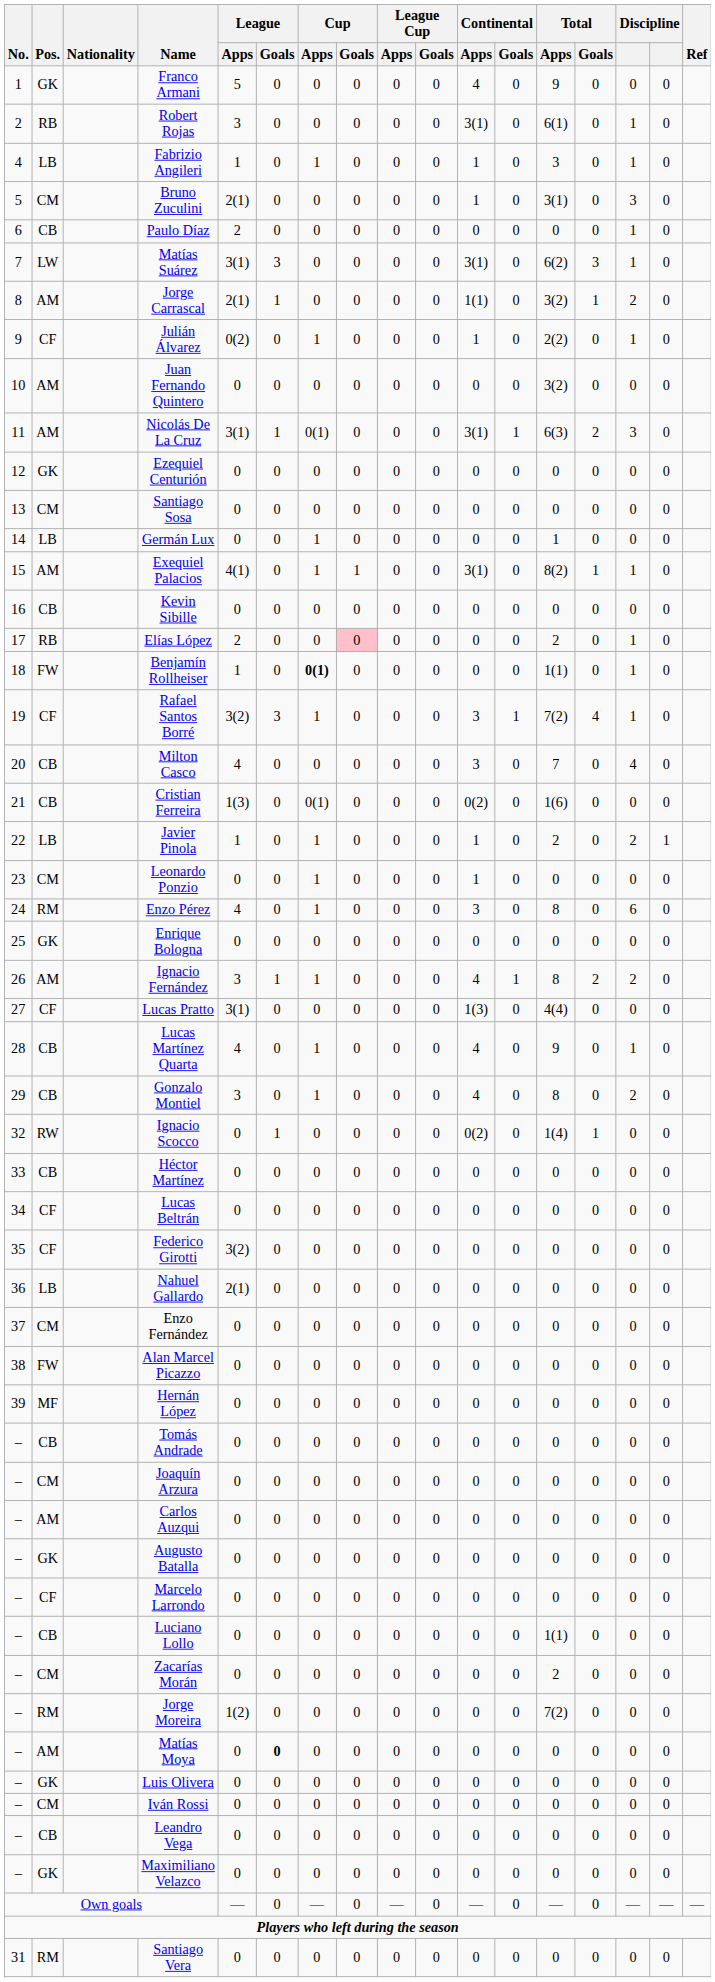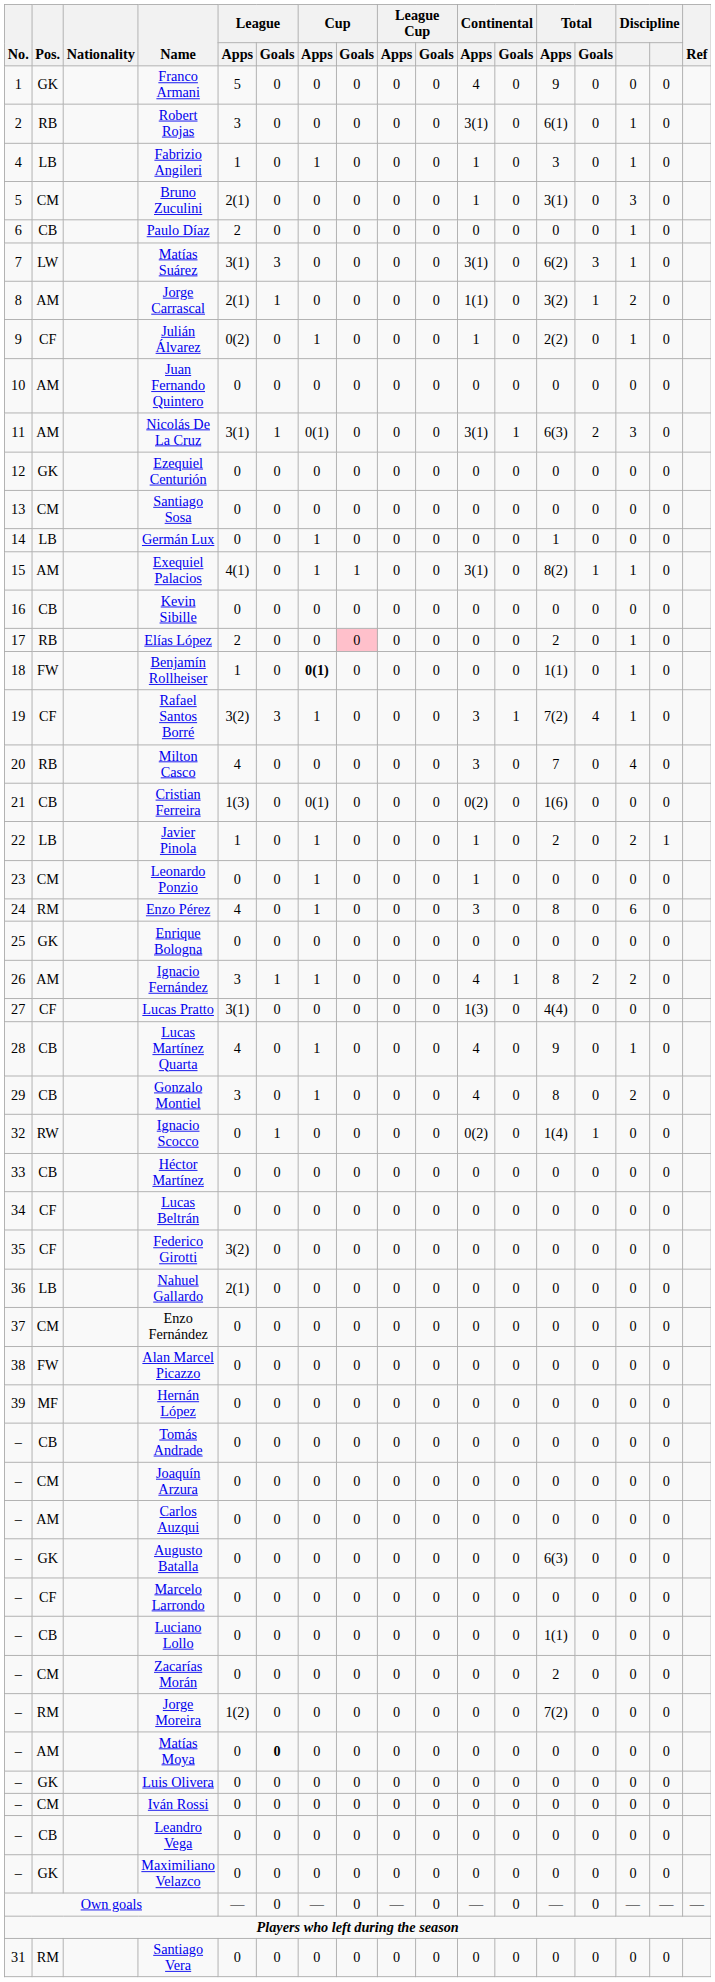Juan Fernando Quintero | Total / Apps: 3(2) -> 0
Milton Casco | Pos.: CB -> RB
Augusto Batalla | Total / Apps: 0 -> 6(3)
